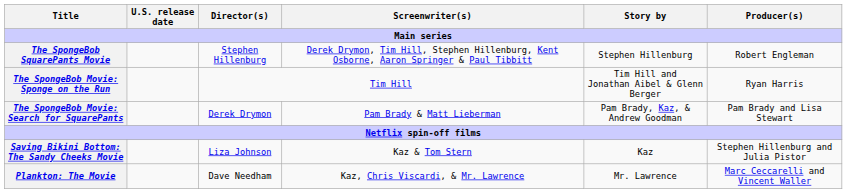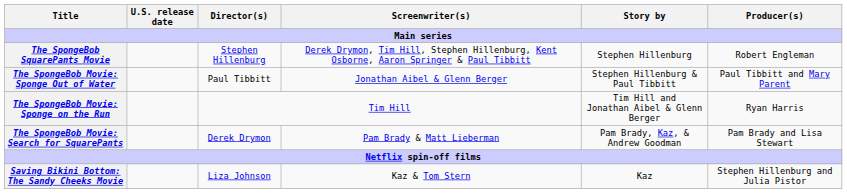+ row: The SpongeBob Movie: Sponge Out of Water | Paul Tibbitt | Jonathan Aibel & Glenn Berger | Stephen Hillenburg & Paul Tibbitt | Paul Tibbitt and Mary Parent
- row: Plankton: The Movie | Dave Needham | Kaz, Chris Viscardi, & Mr. Lawrence | Mr. Lawrence | Marc Ceccarelli and Vincent Waller
